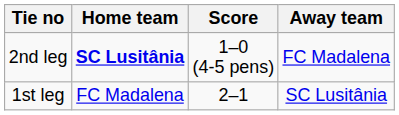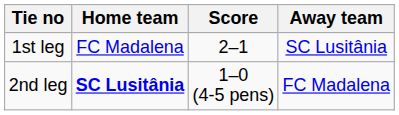rows swapped: 1st leg <-> 2nd leg
